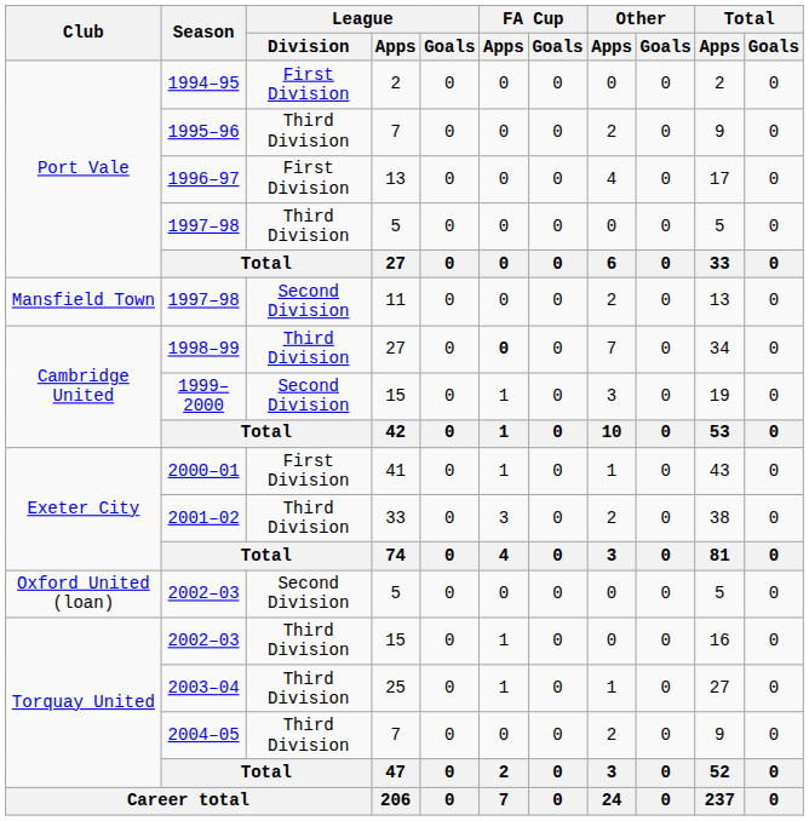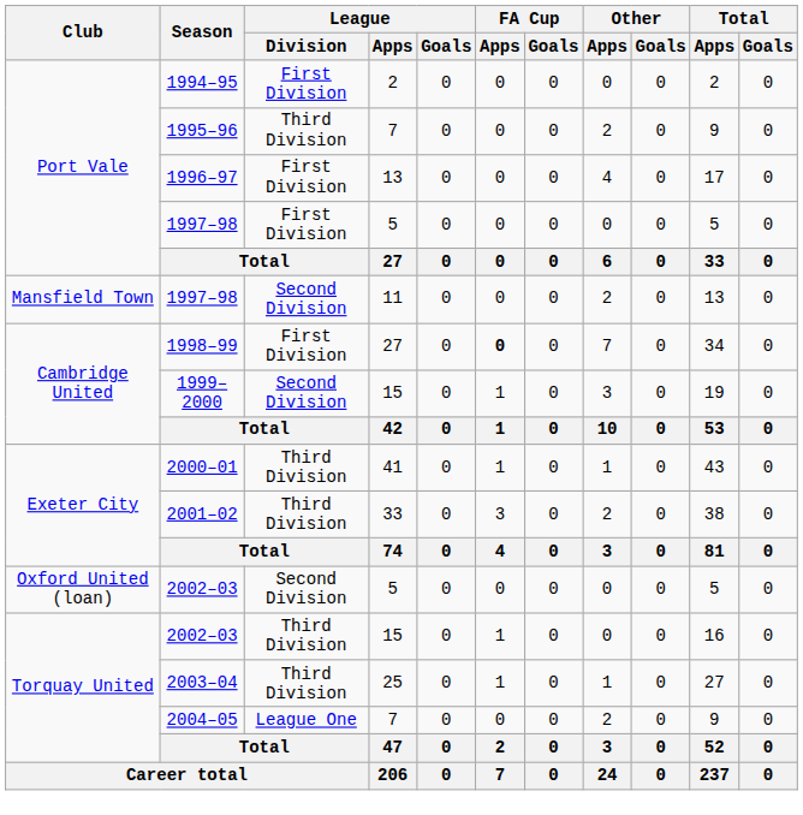1997–98 / 5 | League / Division: Third Division -> First Division
1998–99 | League / Division: Third Division -> First Division
2000–01 | League / Division: First Division -> Third Division
2004–05 | League / Division: Third Division -> League One
